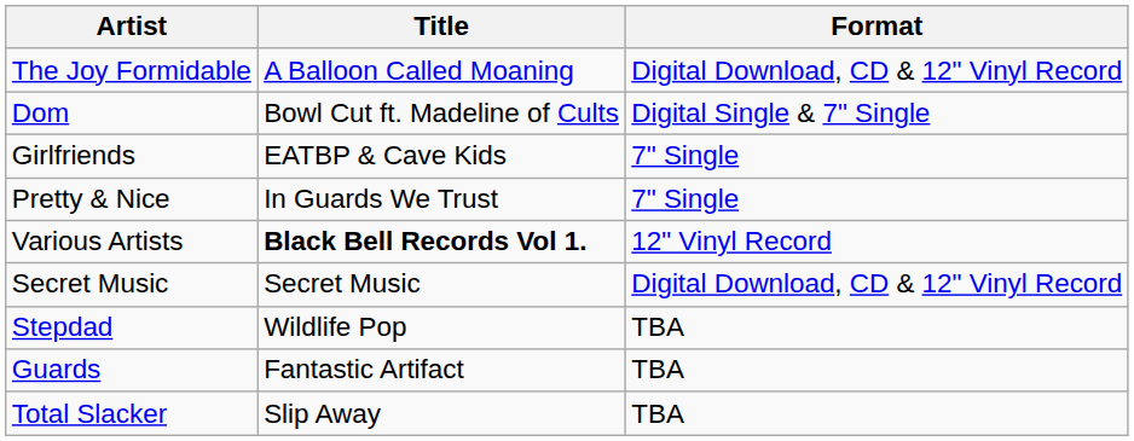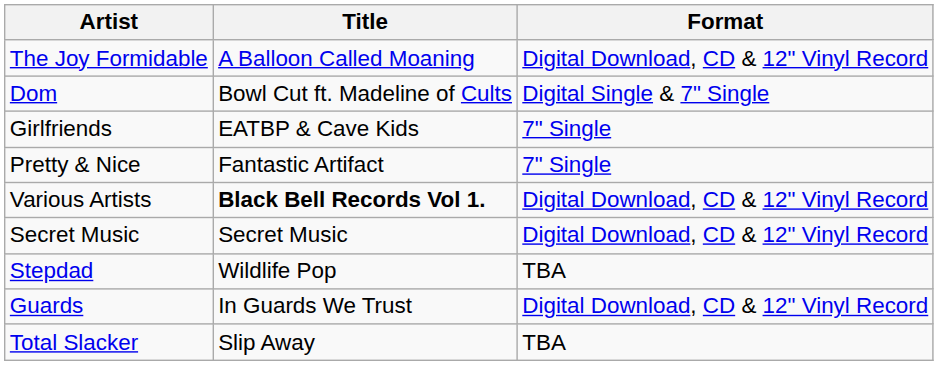Pretty & Nice | Title: In Guards We Trust -> Fantastic Artifact
Various Artists | Format: 12" Vinyl Record -> Digital Download, CD & 12" Vinyl Record
Guards | Title: Fantastic Artifact -> In Guards We Trust
Guards | Format: TBA -> Digital Download, CD & 12" Vinyl Record
